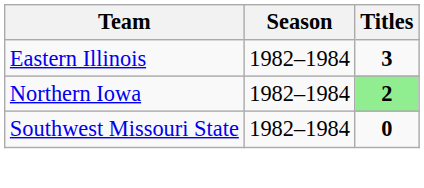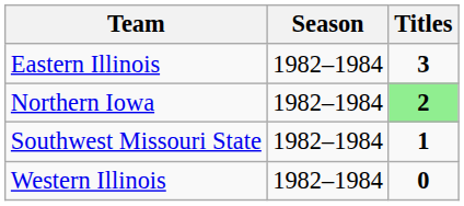Southwest Missouri State | Titles: 0 -> 1
+ row: Western Illinois | 1982–1984 | 0
